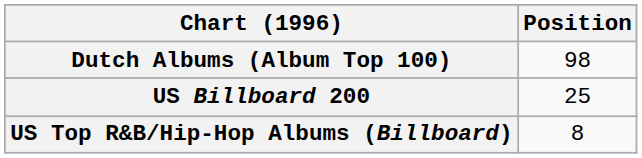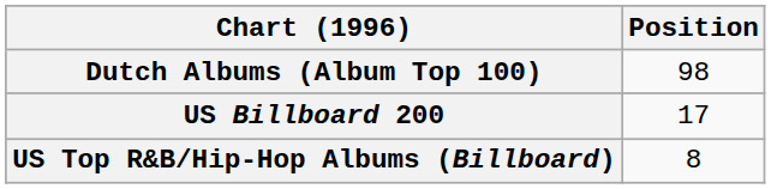US Billboard 200 | Position: 25 -> 17
